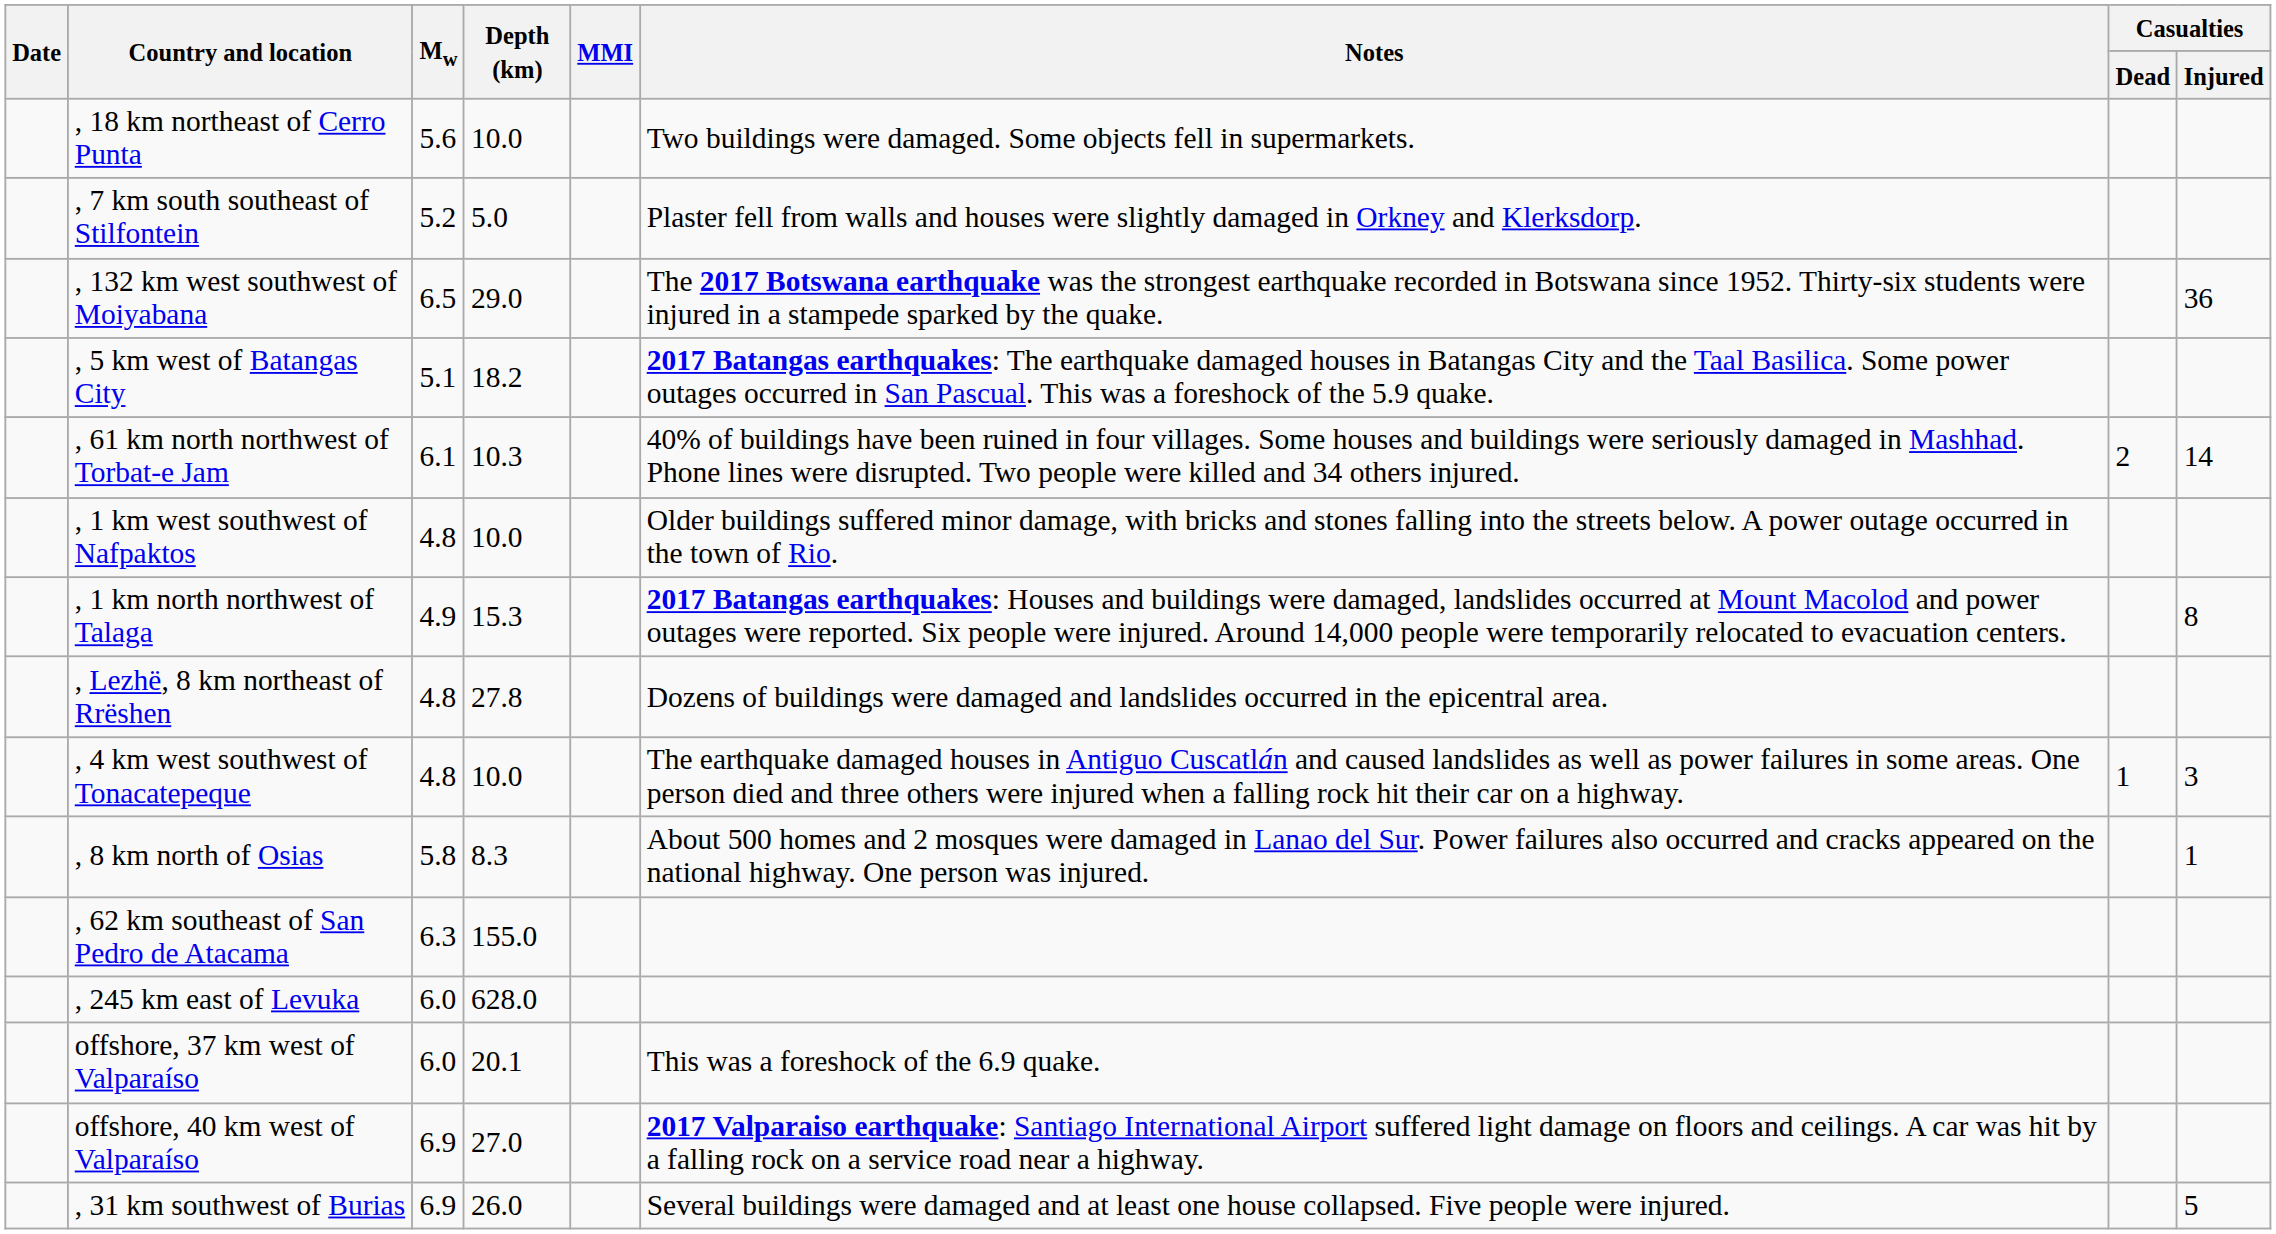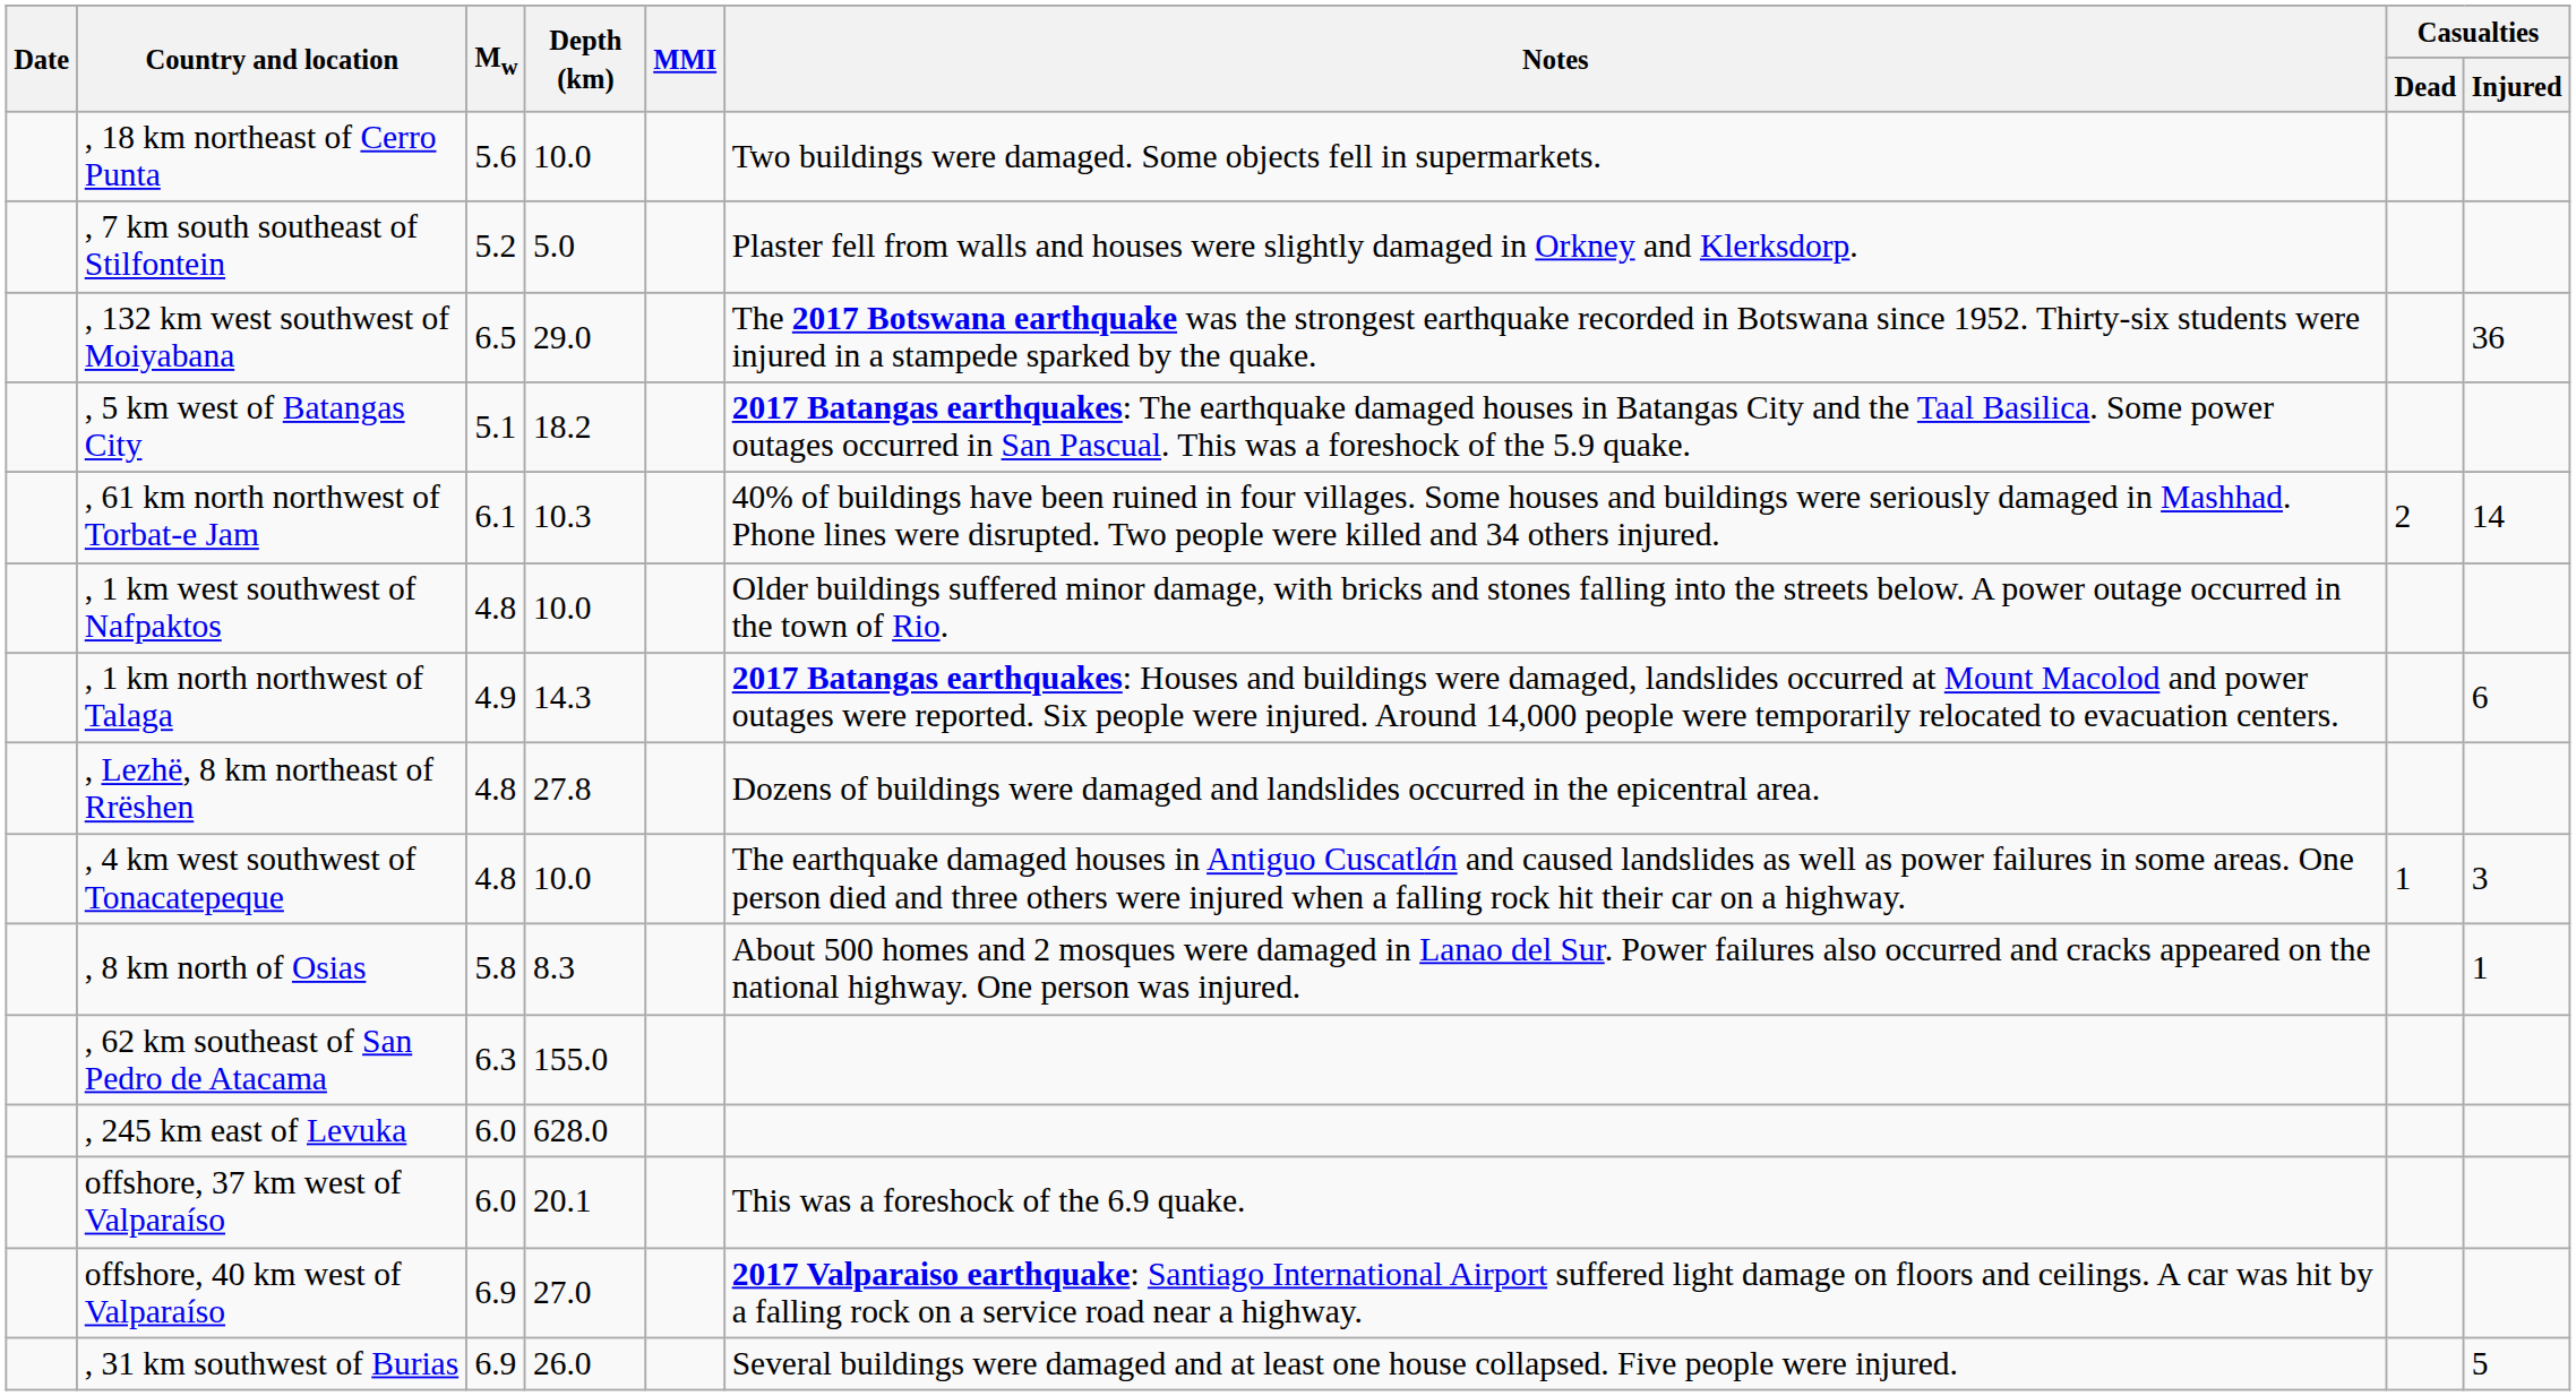, 1 km north northwest of Talaga | Depth (km): 15.3 -> 14.3
, 1 km north northwest of Talaga | Casualties / Injured: 8 -> 6
